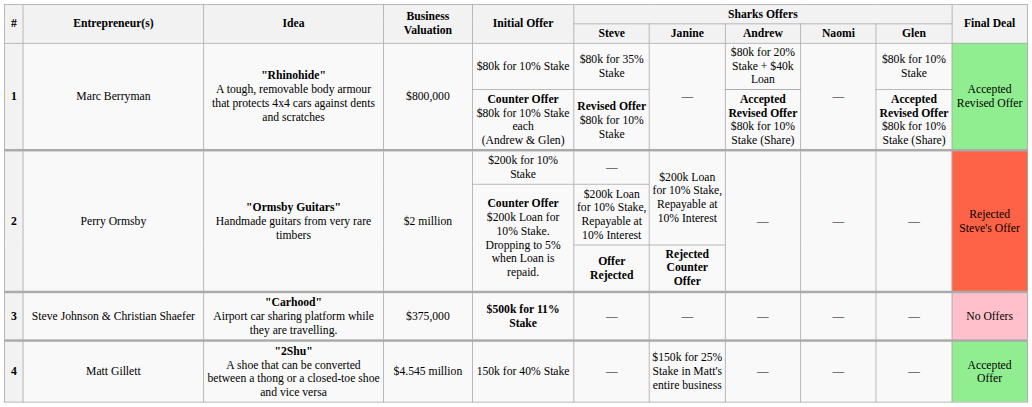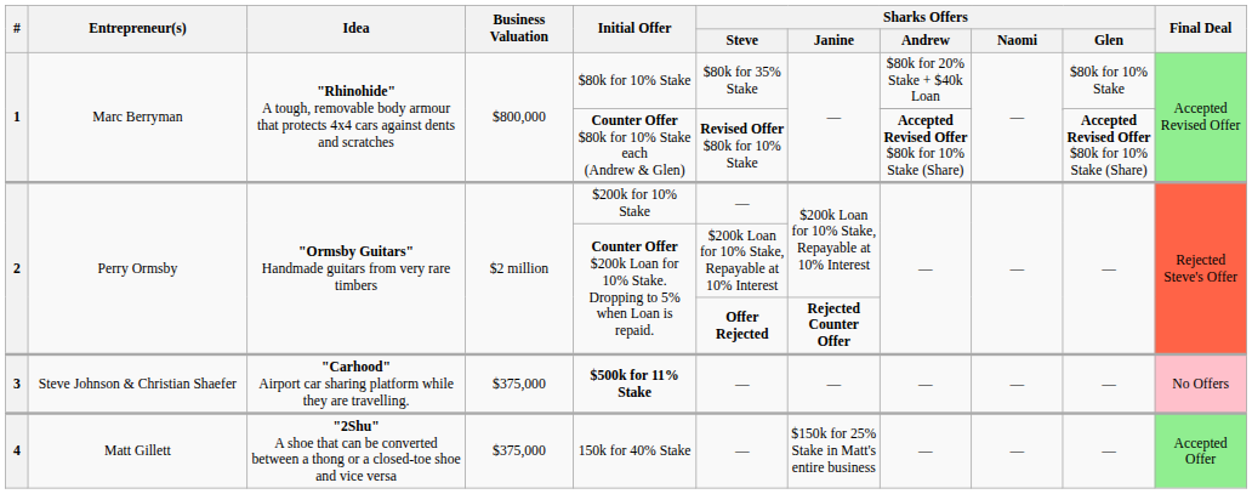4 | Business Valuation: $4.545 million -> $375,000
